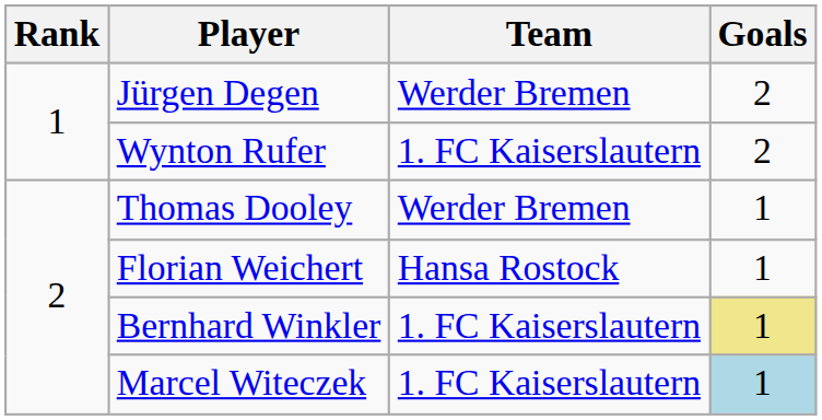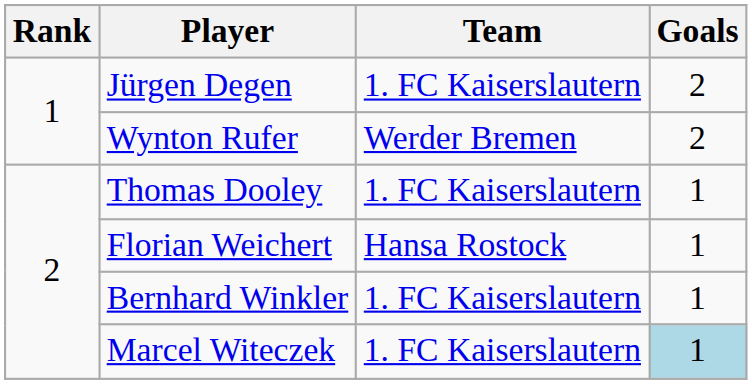Jürgen Degen | Team: Werder Bremen -> 1. FC Kaiserslautern
Wynton Rufer | Team: 1. FC Kaiserslautern -> Werder Bremen
Thomas Dooley | Team: Werder Bremen -> 1. FC Kaiserslautern
Bernhard Winkler | Goals: khaki background -> no background
